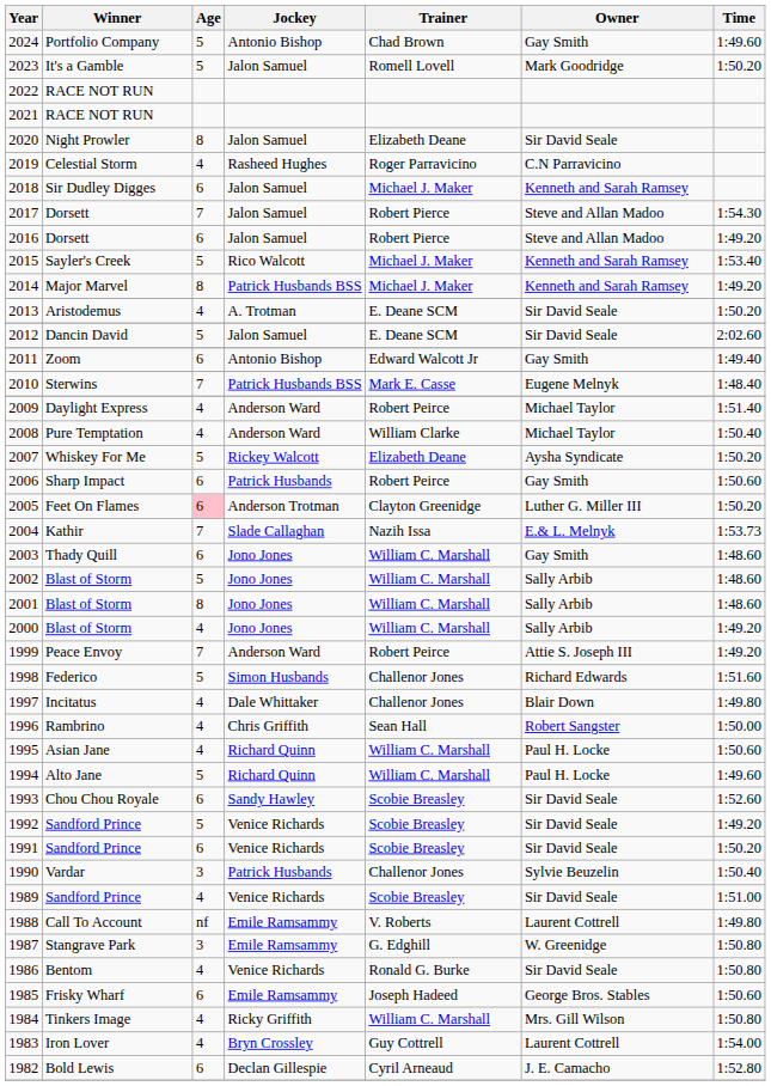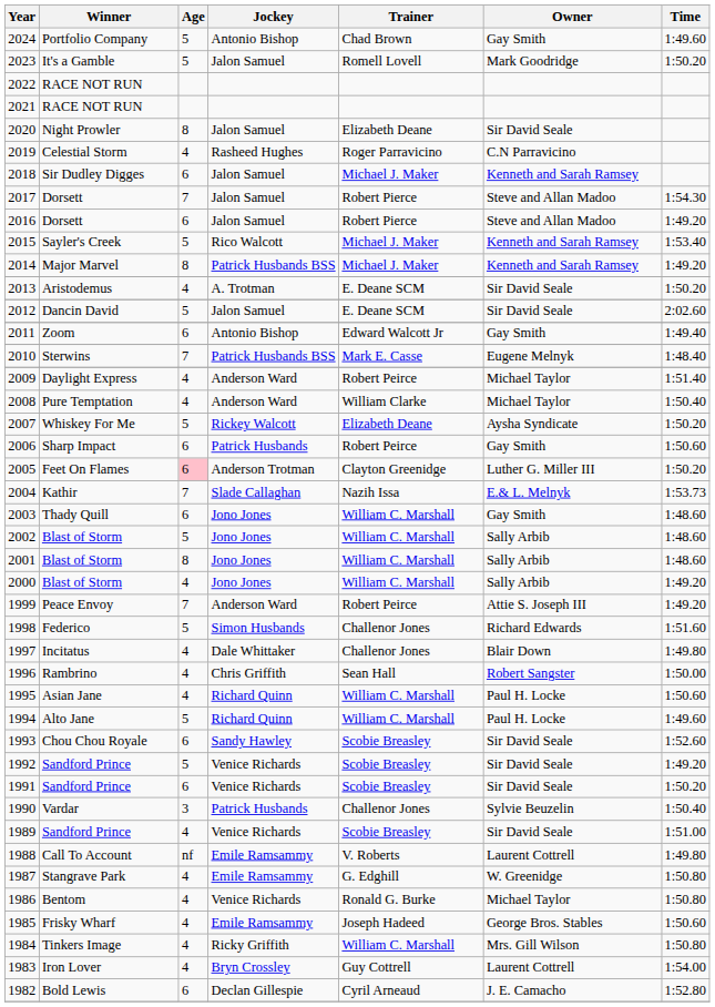1987 | Age: 3 -> 4
1986 | Owner: Sir David Seale -> Michael Taylor
1985 | Age: 6 -> 4
